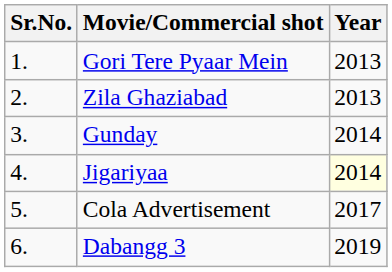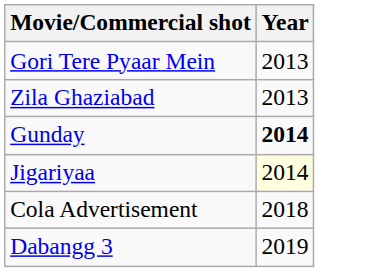- column: Sr.No. | 1. | 2. | 3. | 4. | 5. | 6.
Gunday | Year: normal -> bold
Cola Advertisement | Year: 2017 -> 2018
